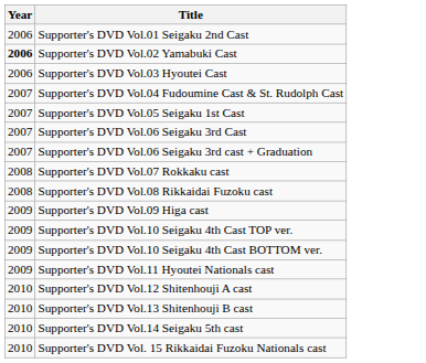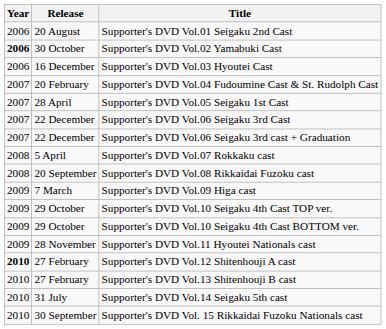+ column: Release | 20 August | 30 October | 16 December | 20 February | 28 April | 22 December | 22 December | 5 April | 20 September | 7 March | 29 October | 29 October | 28 November | 27 February | 27 February | 31 July | 30 September
Supporter's DVD Vol.12 Shitenhouji A cast | Year: normal -> bold
